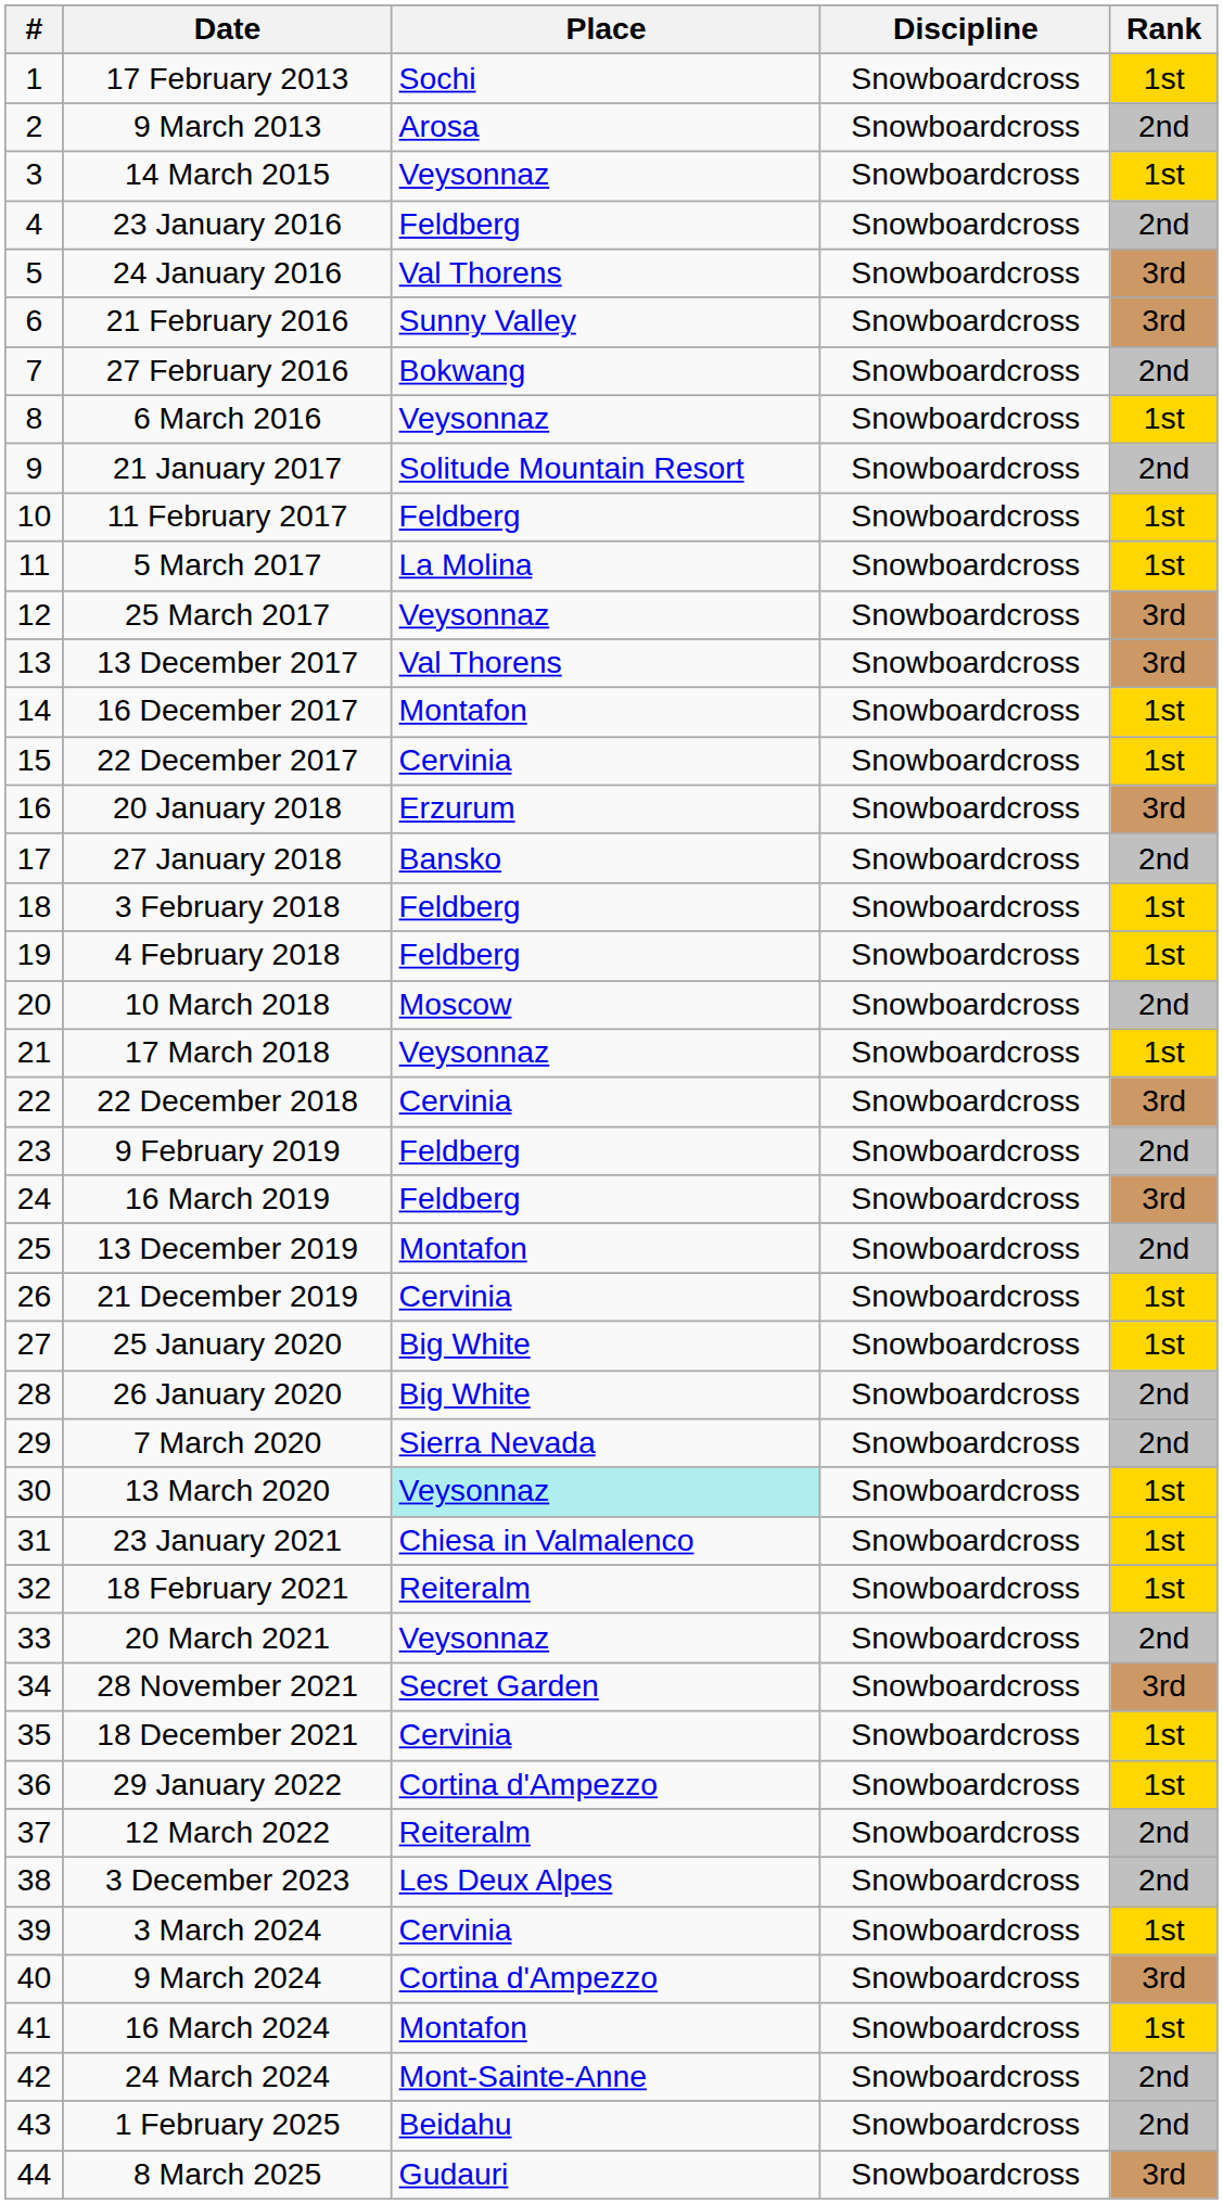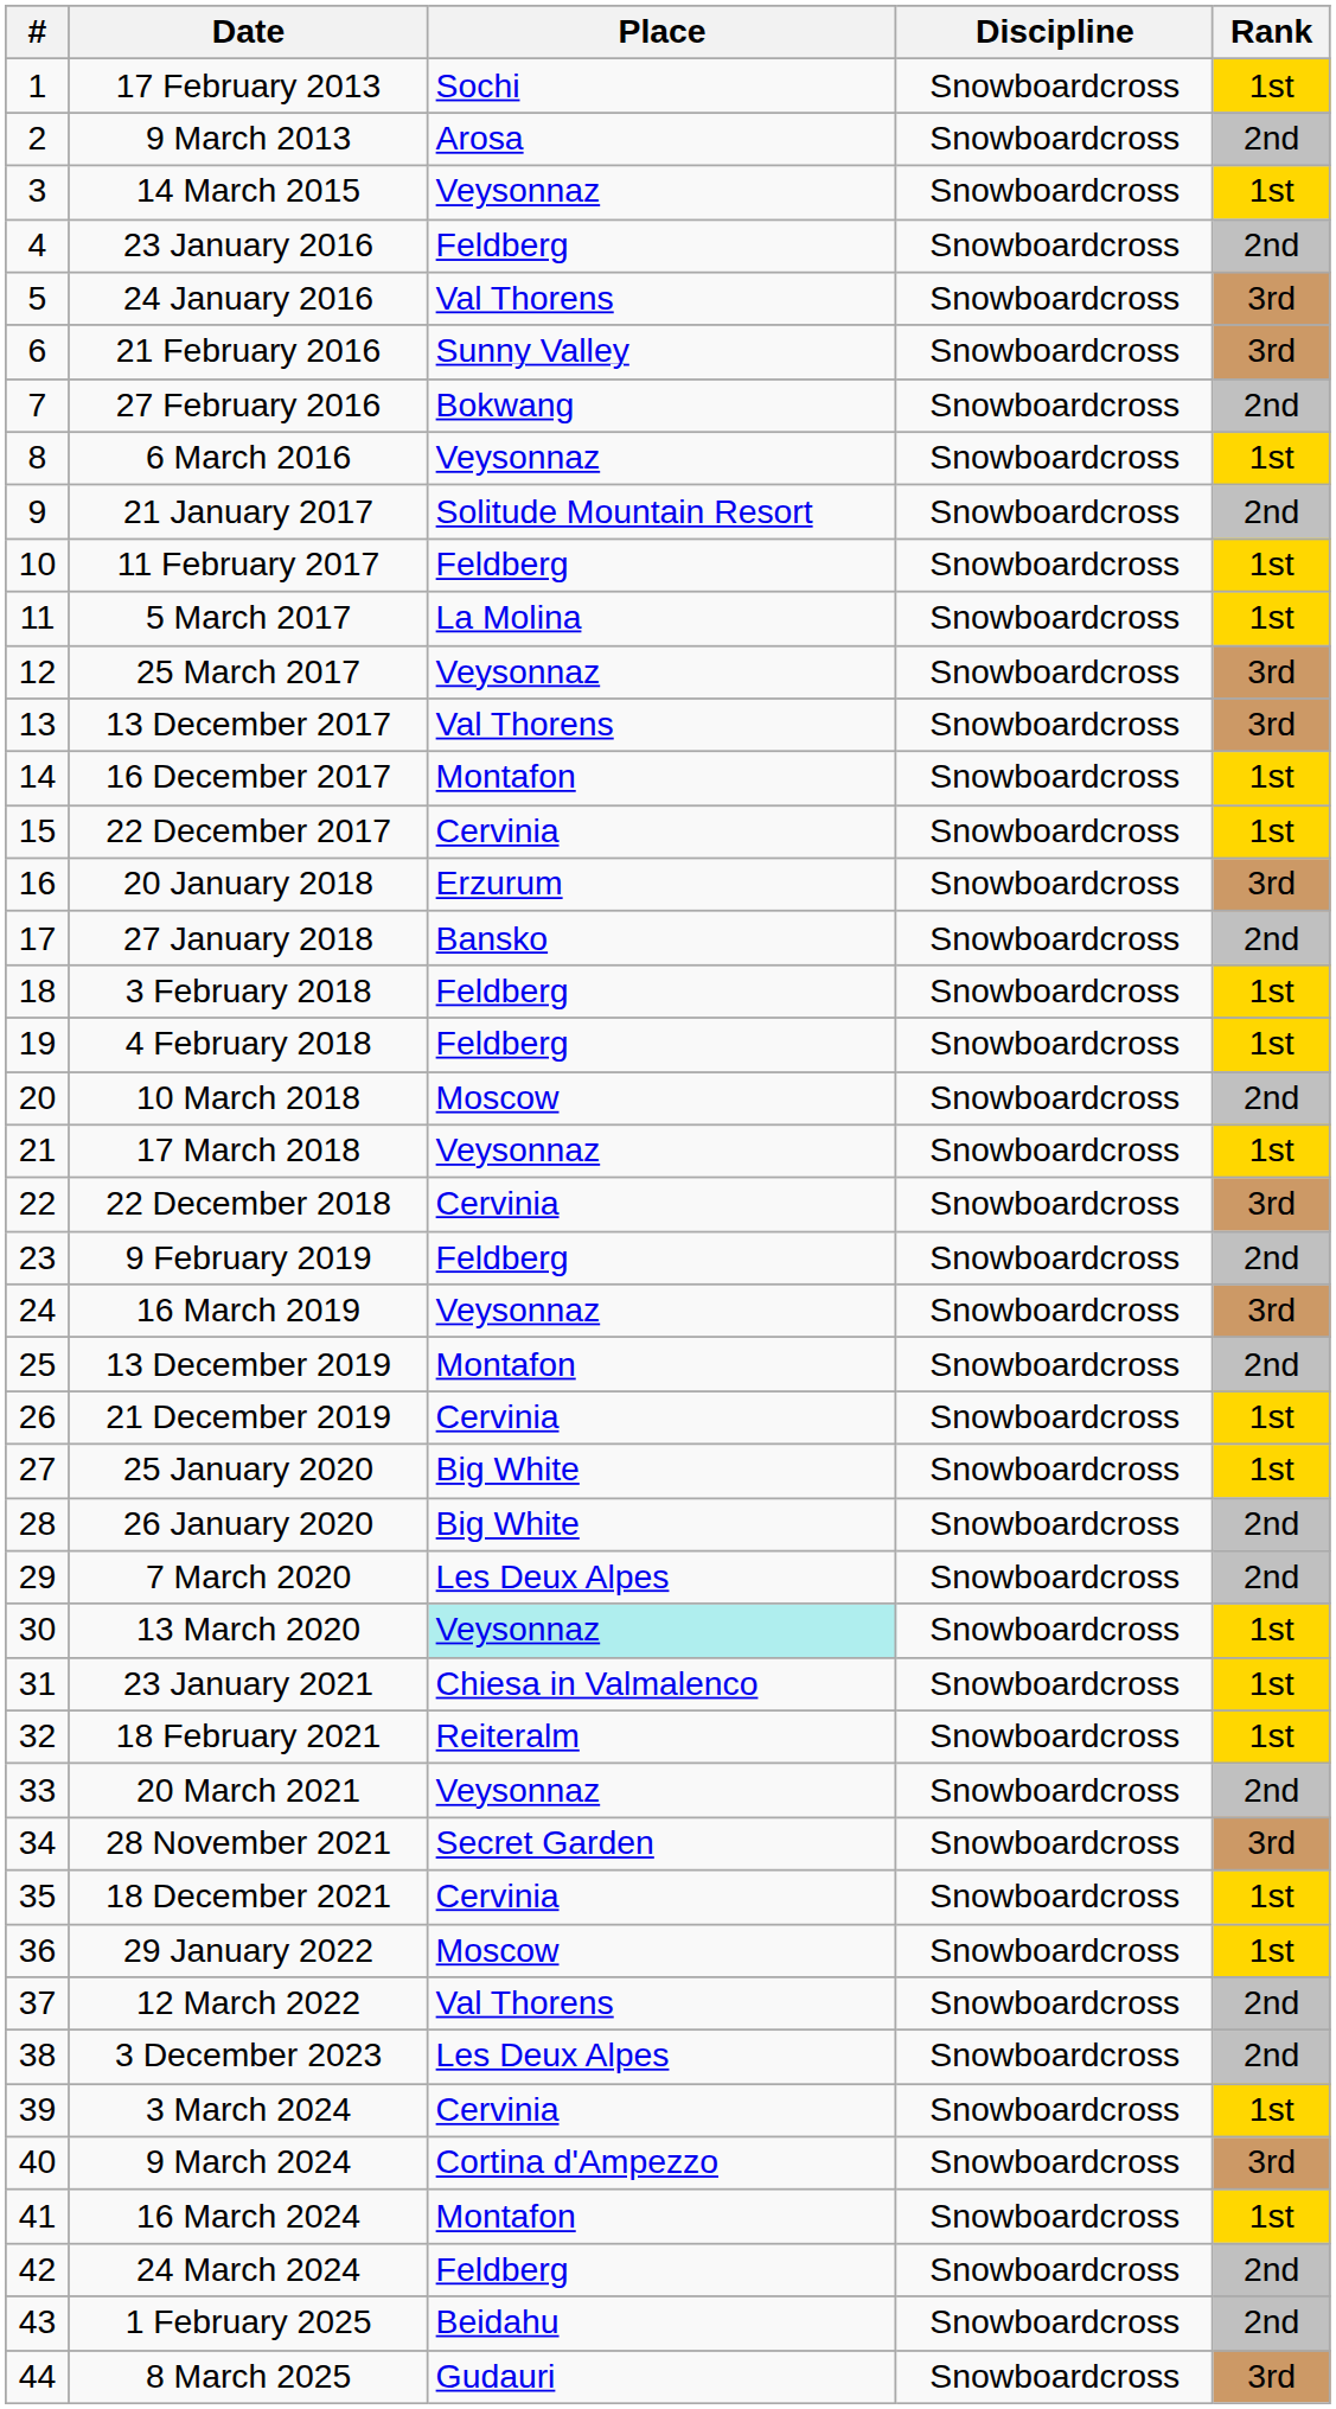16 March 2019 | Place: Feldberg -> Veysonnaz
7 March 2020 | Place: Sierra Nevada -> Les Deux Alpes
29 January 2022 | Place: Cortina d'Ampezzo -> Moscow
12 March 2022 | Place: Reiteralm -> Val Thorens
24 March 2024 | Place: Mont-Sainte-Anne -> Feldberg
